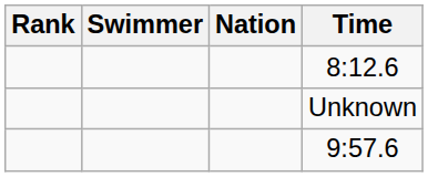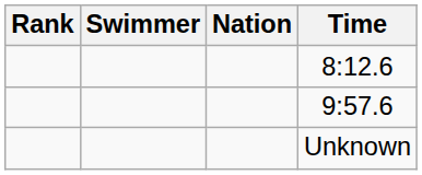rows swapped: 9:57.6 <-> Unknown
